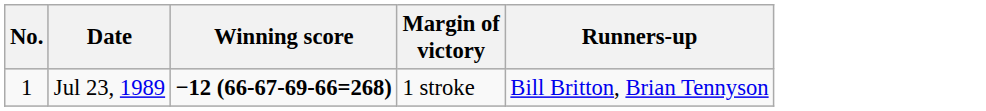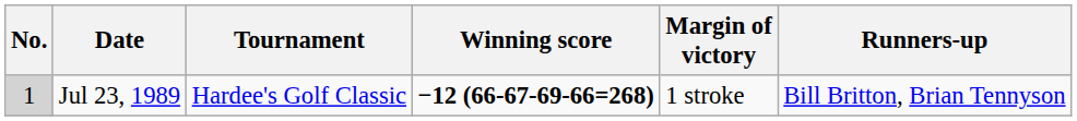+ column: Tournament | Hardee's Golf Classic
Jul 23, 1989 | No.: no background -> lightgrey background
